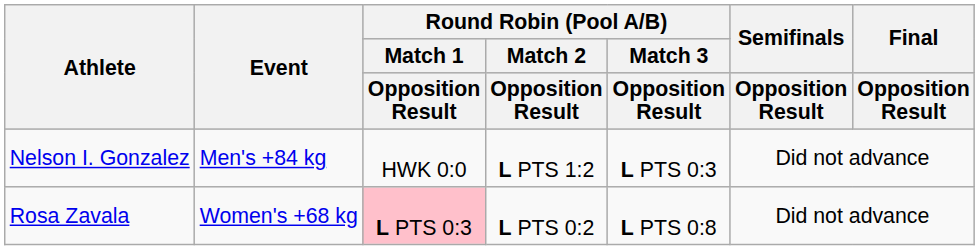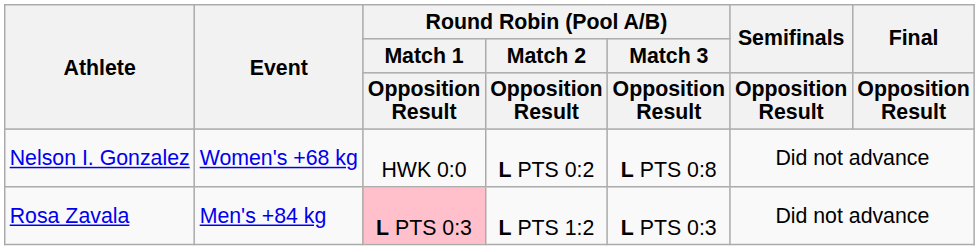Nelson I. Gonzalez | Event: Men's +84 kg -> Women's +68 kg
Nelson I. Gonzalez | Round Robin (Pool A/B) / Match 2 / Opposition Result: L PTS 1:2 -> L PTS 0:2
Nelson I. Gonzalez | Round Robin (Pool A/B) / Match 3 / Opposition Result: L PTS 0:3 -> L PTS 0:8
Rosa Zavala | Event: Women's +68 kg -> Men's +84 kg
Rosa Zavala | Round Robin (Pool A/B) / Match 2 / Opposition Result: L PTS 0:2 -> L PTS 1:2
Rosa Zavala | Round Robin (Pool A/B) / Match 3 / Opposition Result: L PTS 0:8 -> L PTS 0:3
